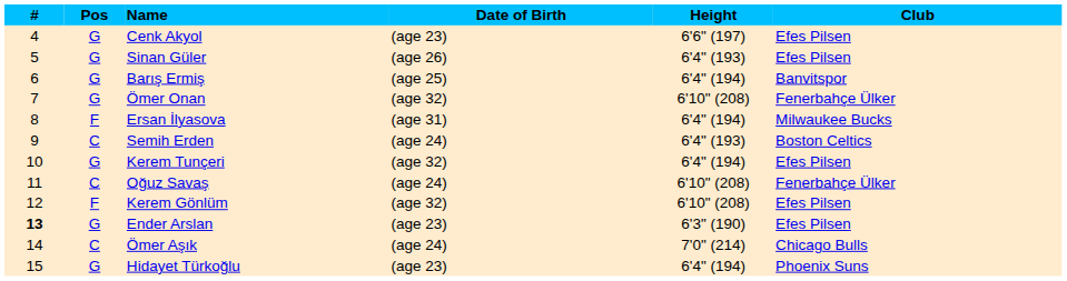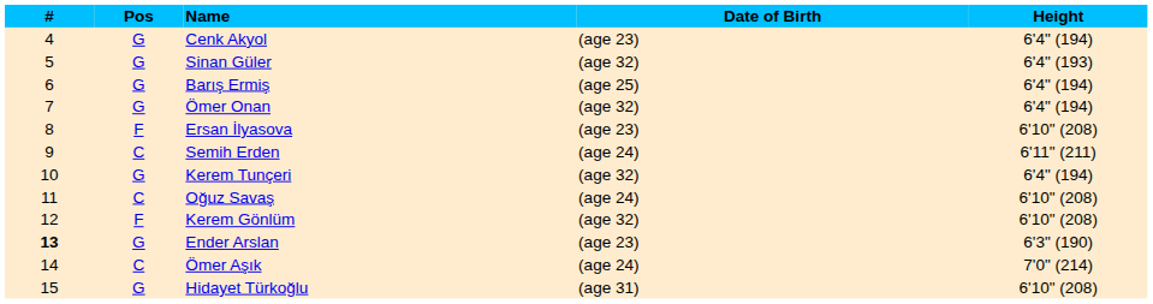- column: Club | Efes Pilsen | Efes Pilsen | Banvitspor | Fenerbahçe Ülker | Milwaukee Bucks | Boston Celtics | Efes Pilsen | Fenerbahçe Ülker | Efes Pilsen | Efes Pilsen | Chicago Bulls | Phoenix Suns
Cenk Akyol | Height: 6'6" (197) -> 6'4" (194)
Sinan Güler | Date of Birth: (age 26) -> (age 32)
Ömer Onan | Height: 6'10" (208) -> 6'4" (194)
Ersan İlyasova | Date of Birth: (age 31) -> (age 23)
Ersan İlyasova | Height: 6'4" (194) -> 6'10" (208)
Semih Erden | Height: 6'4" (193) -> 6'11" (211)
Hidayet Türkoğlu | Date of Birth: (age 23) -> (age 31)
Hidayet Türkoğlu | Height: 6'4" (194) -> 6'10" (208)
